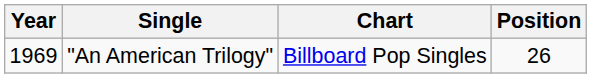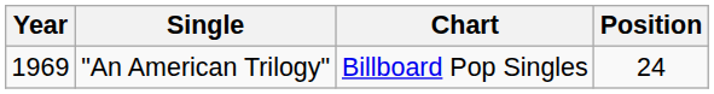"An American Trilogy" | Position: 26 -> 24
